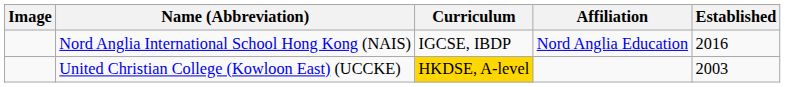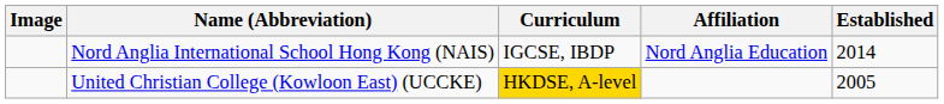Nord Anglia International School Hong Kong (NAIS) | Established: 2016 -> 2014
United Christian College (Kowloon East) (UCCKE) | Established: 2003 -> 2005
